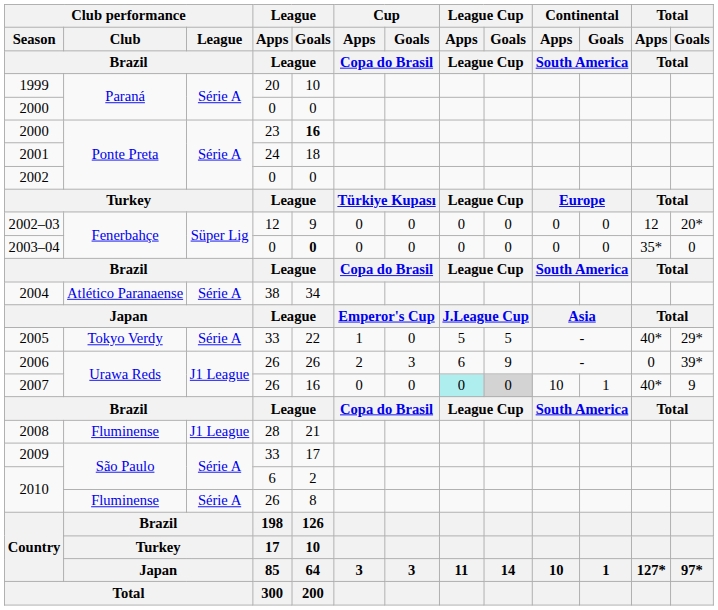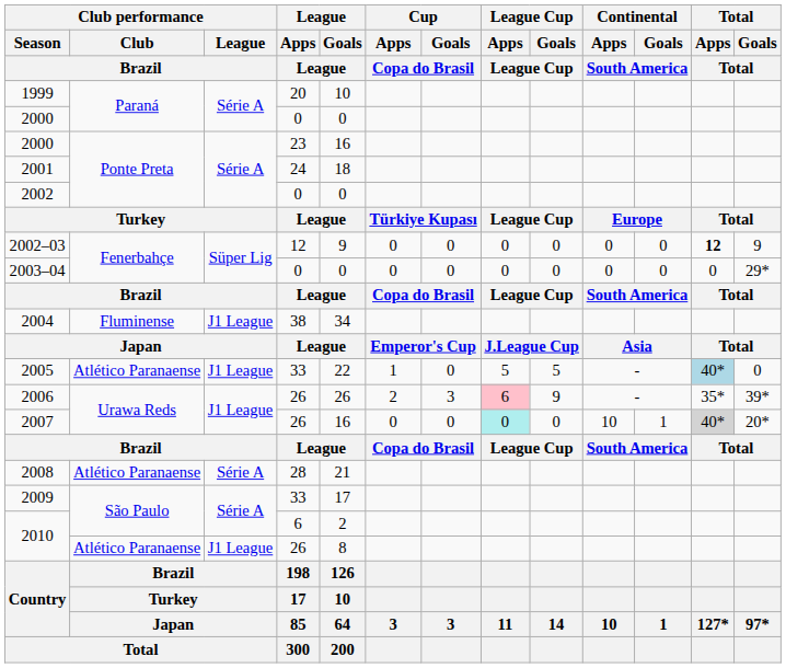2000 / 23 | League / Goals / League: bold -> normal
2002–03 | Total / Apps / Total: normal -> bold
2002–03 | Total / Goals / Total: 20* -> 9
2003–04 | League / Goals / League: bold -> normal
2003–04 | Total / Apps / Total: 35* -> 0
2003–04 | Total / Goals / Total: 0 -> 29*
2004 | Club performance / Club / Brazil: Atlético Paranaense -> Fluminense
2004 | Club performance / League / Brazil: Série A -> J1 League
2005 | Club performance / Club / Brazil: Tokyo Verdy -> Atlético Paranaense
2005 | Club performance / League / Brazil: Série A -> J1 League
2005 | Total / Apps / Total: no background -> lightblue background
2005 | Total / Goals / Total: 29* -> 0
2006 | League Cup / Apps / League Cup: no background -> pink background
2006 | Total / Apps / Total: 0 -> 35*
2007 | League Cup / Goals / League Cup: lightgrey background -> no background
2007 | Total / Apps / Total: no background -> lightgrey background
2007 | Total / Goals / Total: 9 -> 20*
2008 | Club performance / Club / Brazil: Fluminense -> Atlético Paranaense
2008 | Club performance / League / Brazil: J1 League -> Série A
2010 / 26 | Club performance / Club / Brazil: Fluminense -> Atlético Paranaense
2010 / 26 | Club performance / League / Brazil: Série A -> J1 League
